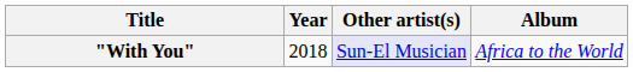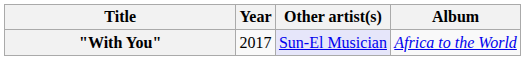"With You" | Year: 2018 -> 2017
